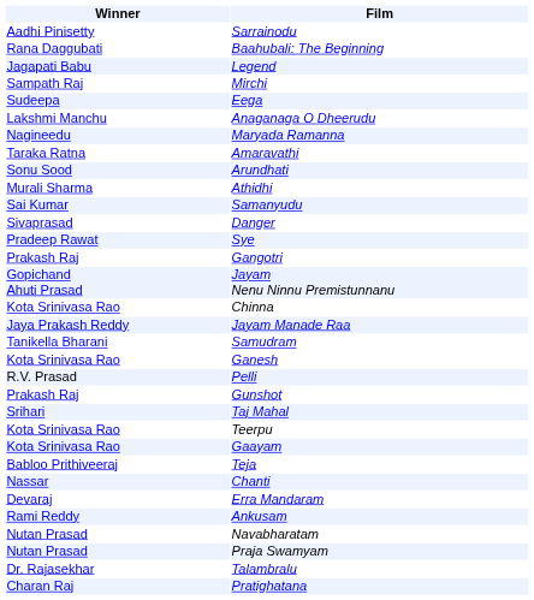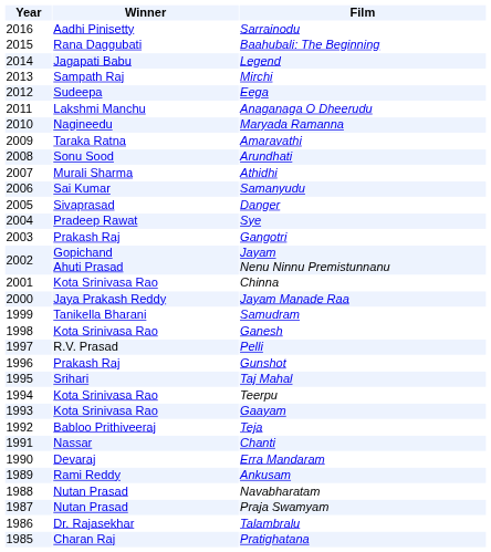+ column: Year | 2016 | 2015 | 2014 | 2013 | 2012 | 2011 | 2010 | 2009 | 2008 | 2007 | 2006 | 2005 | 2004 | 2003 | 2002 | 2001 | 2000 | 1999 | 1998 | 1997 | 1996 | 1995 | 1994 | 1993 | 1992 | 1991 | 1990 | 1989 | 1988 | 1987 | 1986 | 1985
